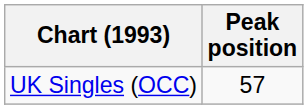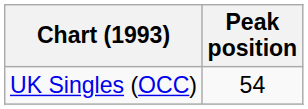UK Singles (OCC) | Peak position: 57 -> 54
